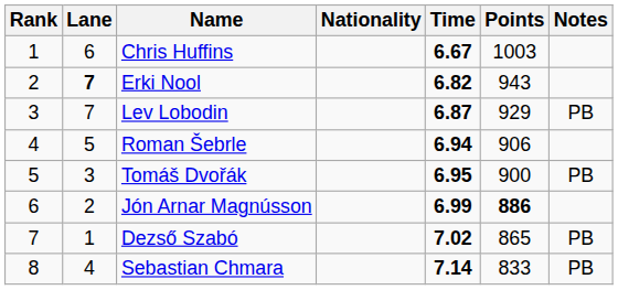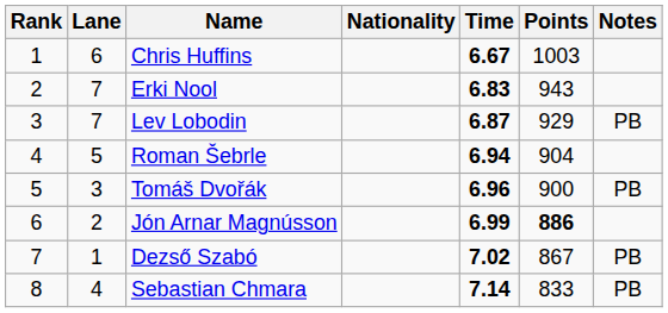Erki Nool | Lane: bold -> normal
Erki Nool | Time: 6.82 -> 6.83
Roman Šebrle | Points: 906 -> 904
Tomáš Dvořák | Time: 6.95 -> 6.96
Dezső Szabó | Points: 865 -> 867
